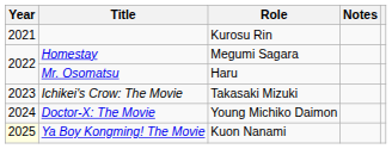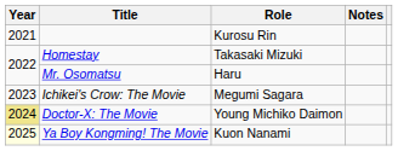Homestay | Role: Megumi Sagara -> Takasaki Mizuki
Ichikei's Crow: The Movie | Role: Takasaki Mizuki -> Megumi Sagara
Doctor-X: The Movie | Year: no background -> khaki background
